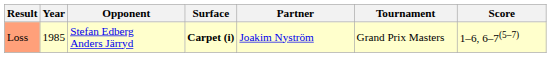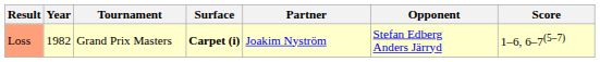columns swapped: Tournament <-> Opponent
Loss | Year: 1985 -> 1982
